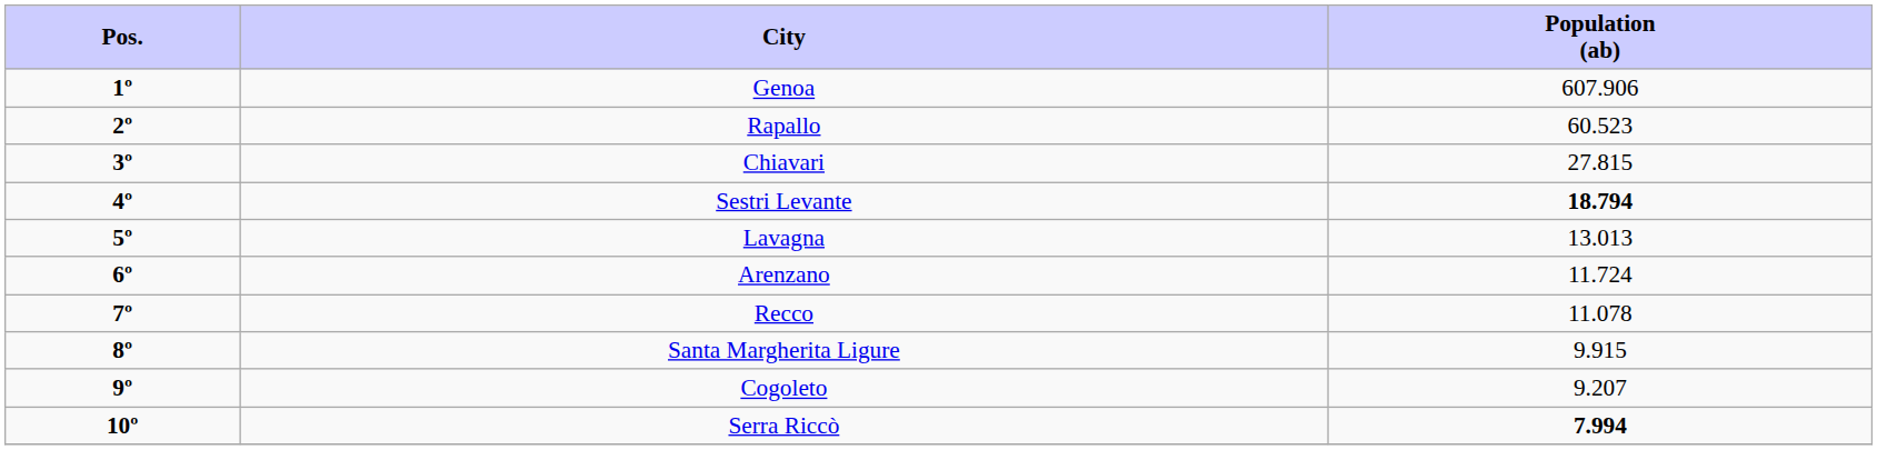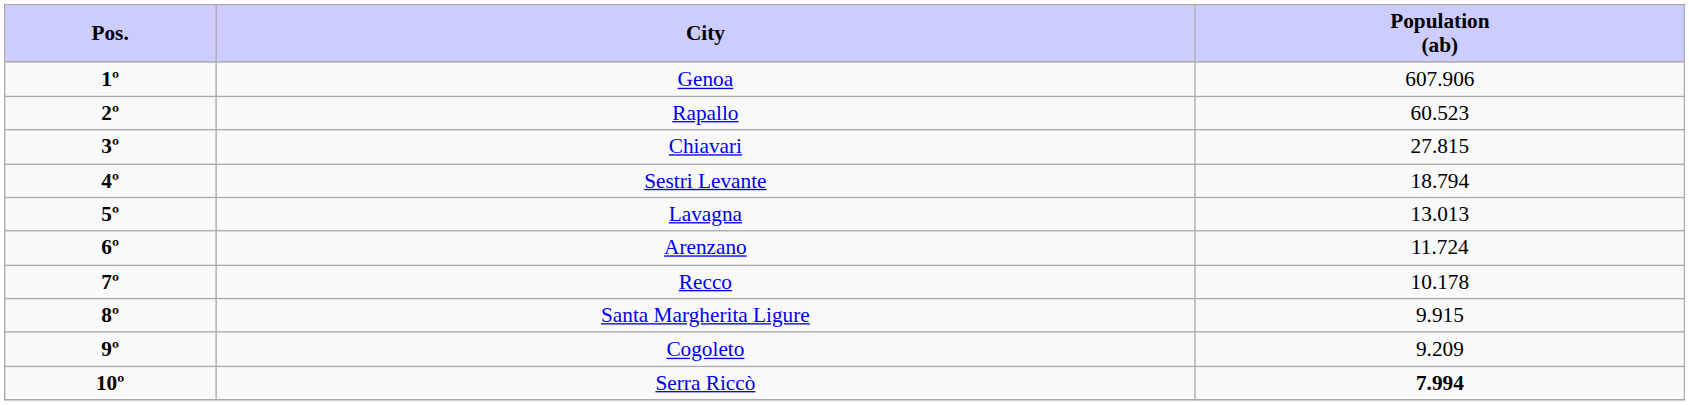Sestri Levante | Population (ab): bold -> normal
Recco | Population (ab): 11.078 -> 10.178
Cogoleto | Population (ab): 9.207 -> 9.209
